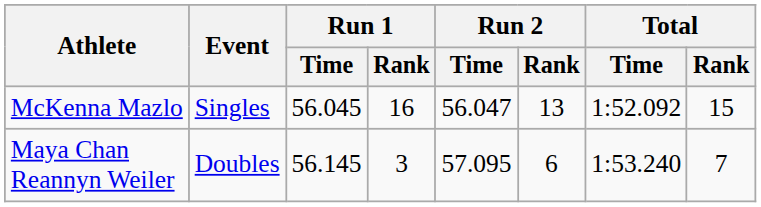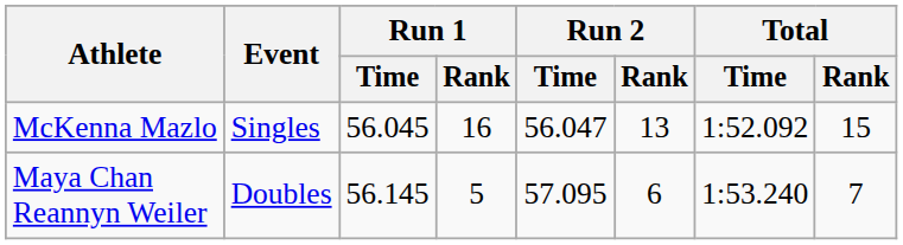Maya Chan Reannyn Weiler | Run 1 / Rank: 3 -> 5
